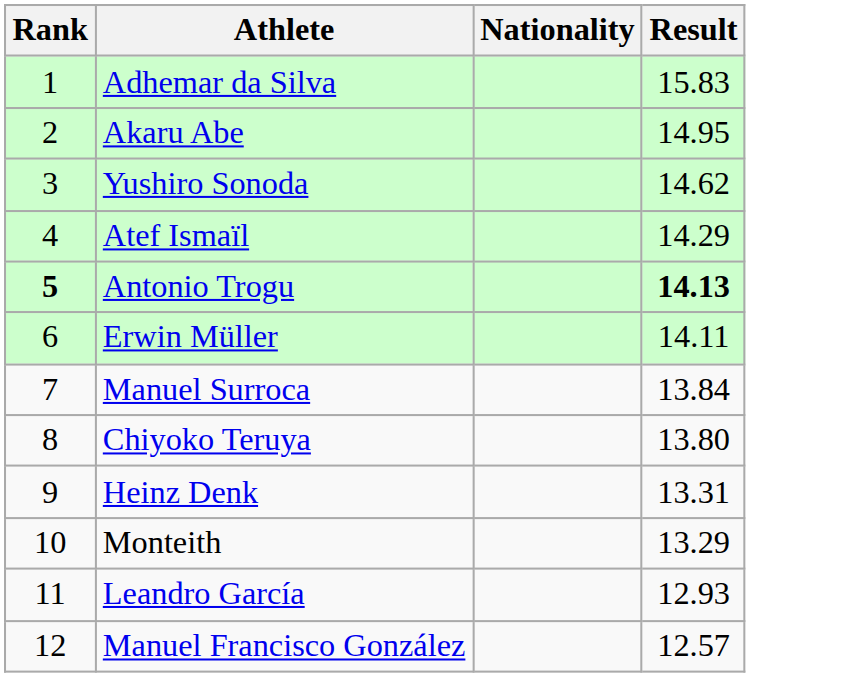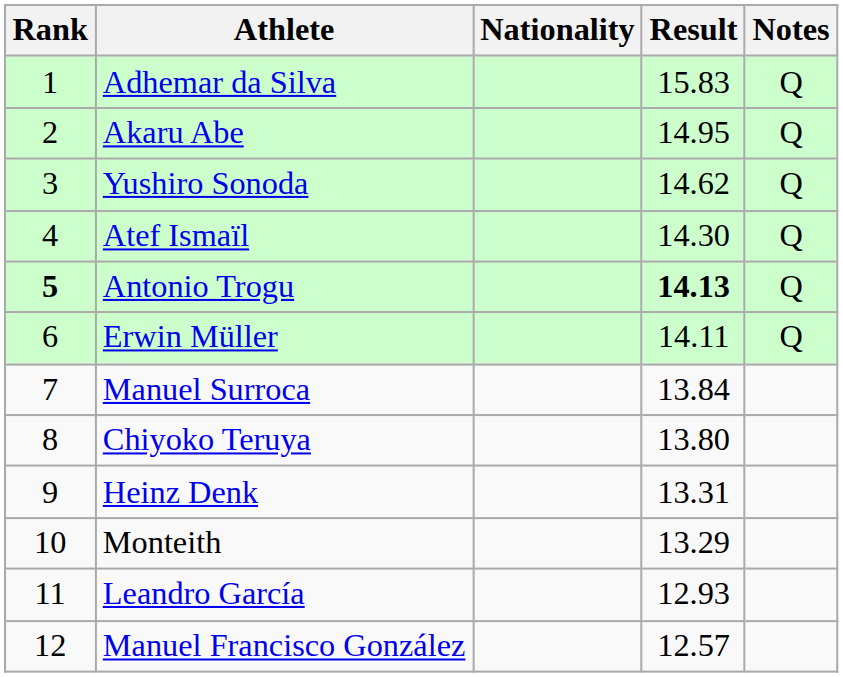+ column: Notes | Q | Q | Q | Q | Q | Q
Atef Ismaïl | Result: 14.29 -> 14.30
